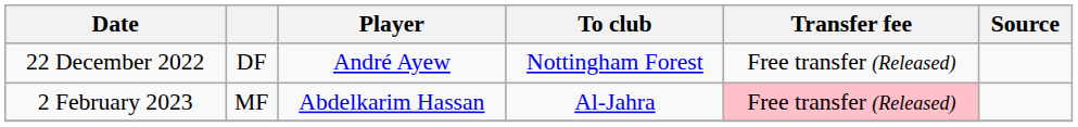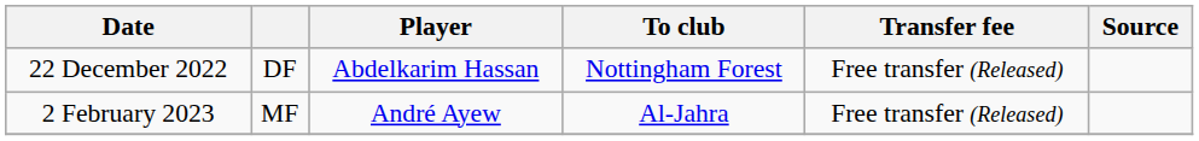22 December 2022 | Player: André Ayew -> Abdelkarim Hassan
2 February 2023 | Player: Abdelkarim Hassan -> André Ayew
2 February 2023 | Transfer fee: pink background -> no background
